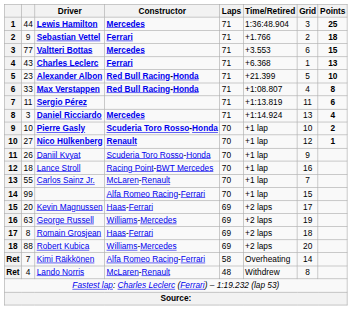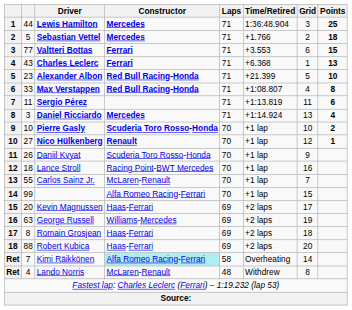Sebastian Vettel | column 2: 9 -> 5
Sebastian Vettel | Constructor: Ferrari -> Mercedes
Valtteri Bottas | Constructor: Mercedes -> Ferrari
Robert Kubica | Constructor: Williams-Mercedes -> Haas-Ferrari
Kimi Räikkönen | Constructor: no background -> paleturquoise background
